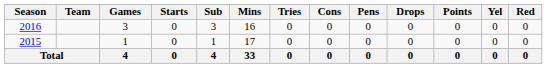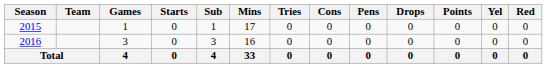rows swapped: 2015 <-> 2016
